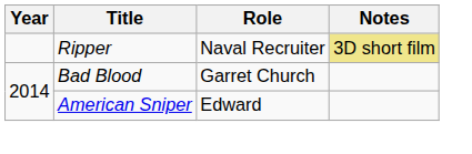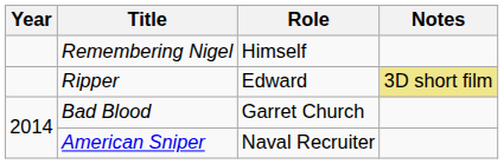+ row: Remembering Nigel | Himself
Ripper | Role: Naval Recruiter -> Edward
American Sniper | Role: Edward -> Naval Recruiter
